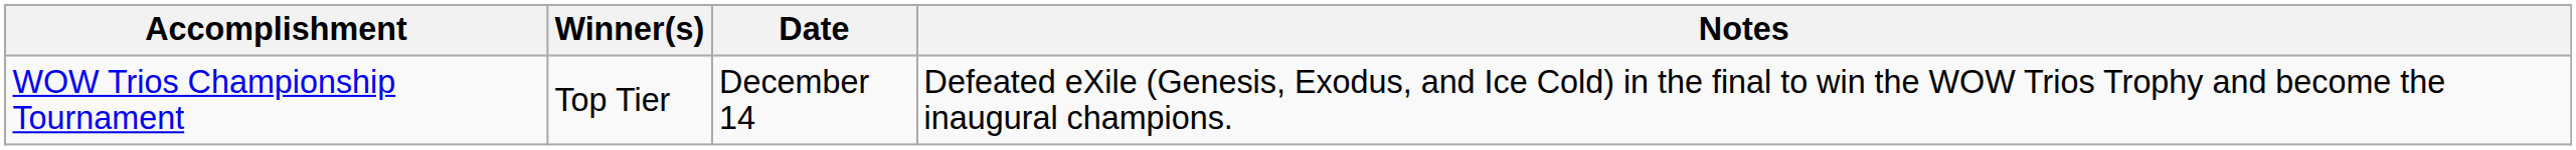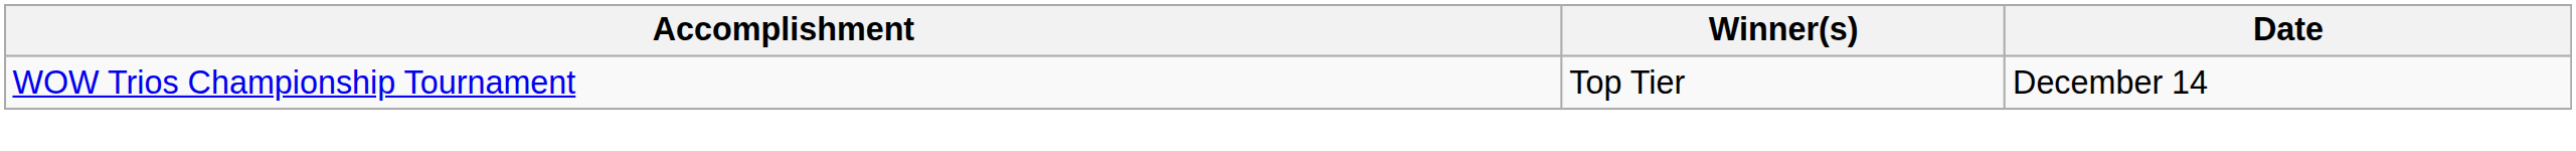- column: Notes | Defeated eXile (Genesis, Exodus, and Ice Cold) in the final to win the WOW Trios Trophy and become the inaugural champions.
